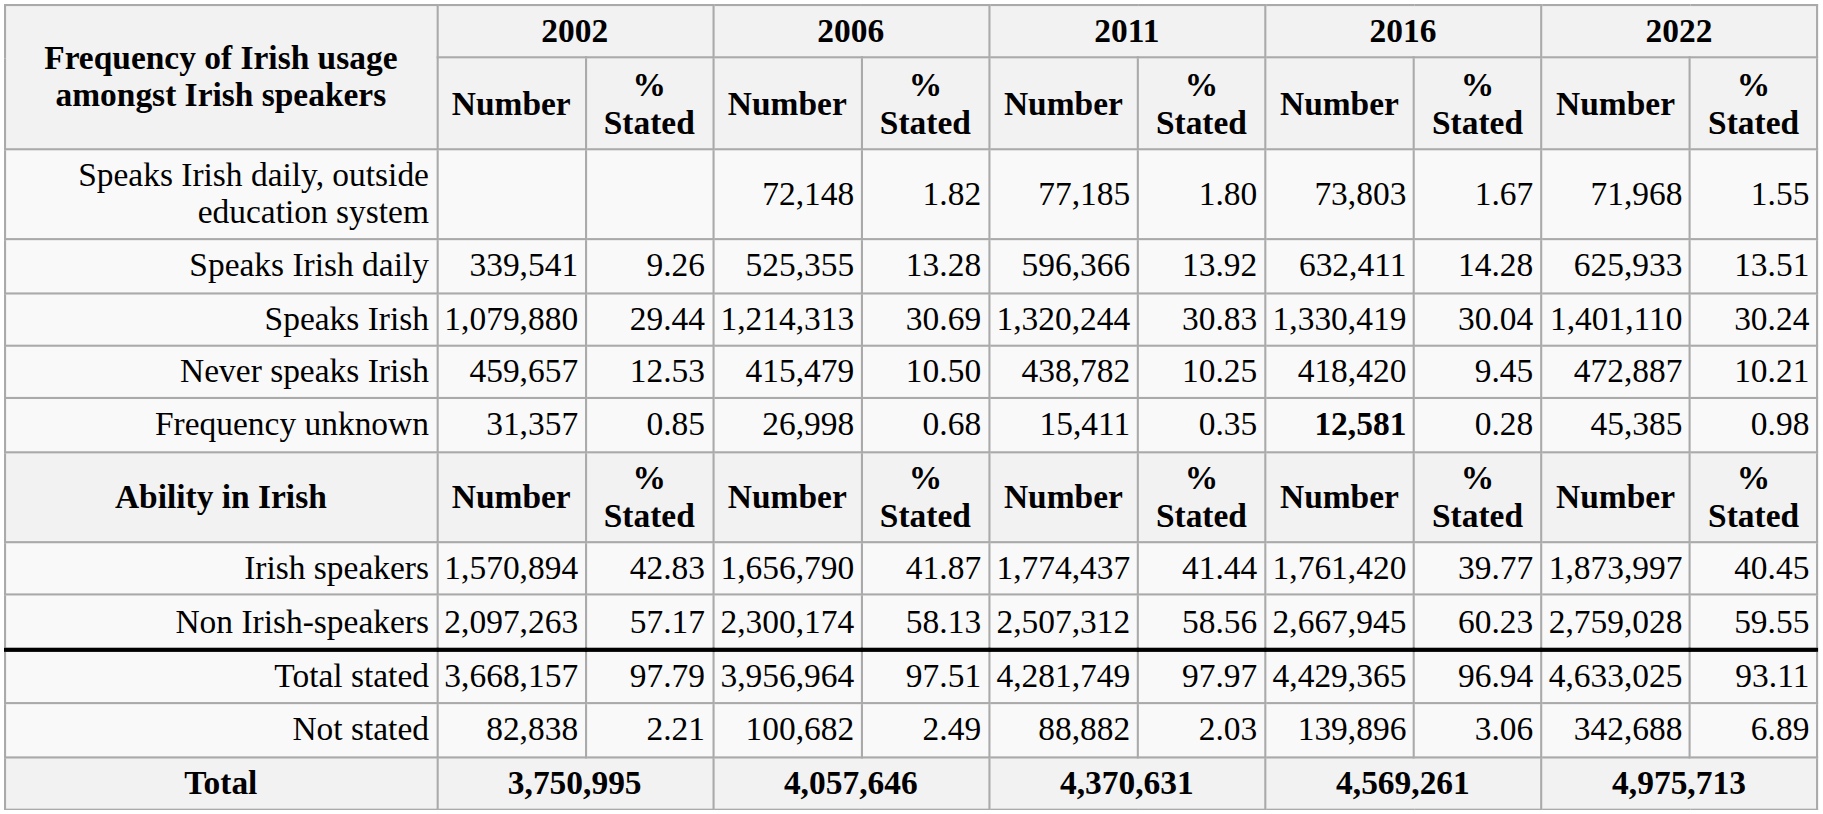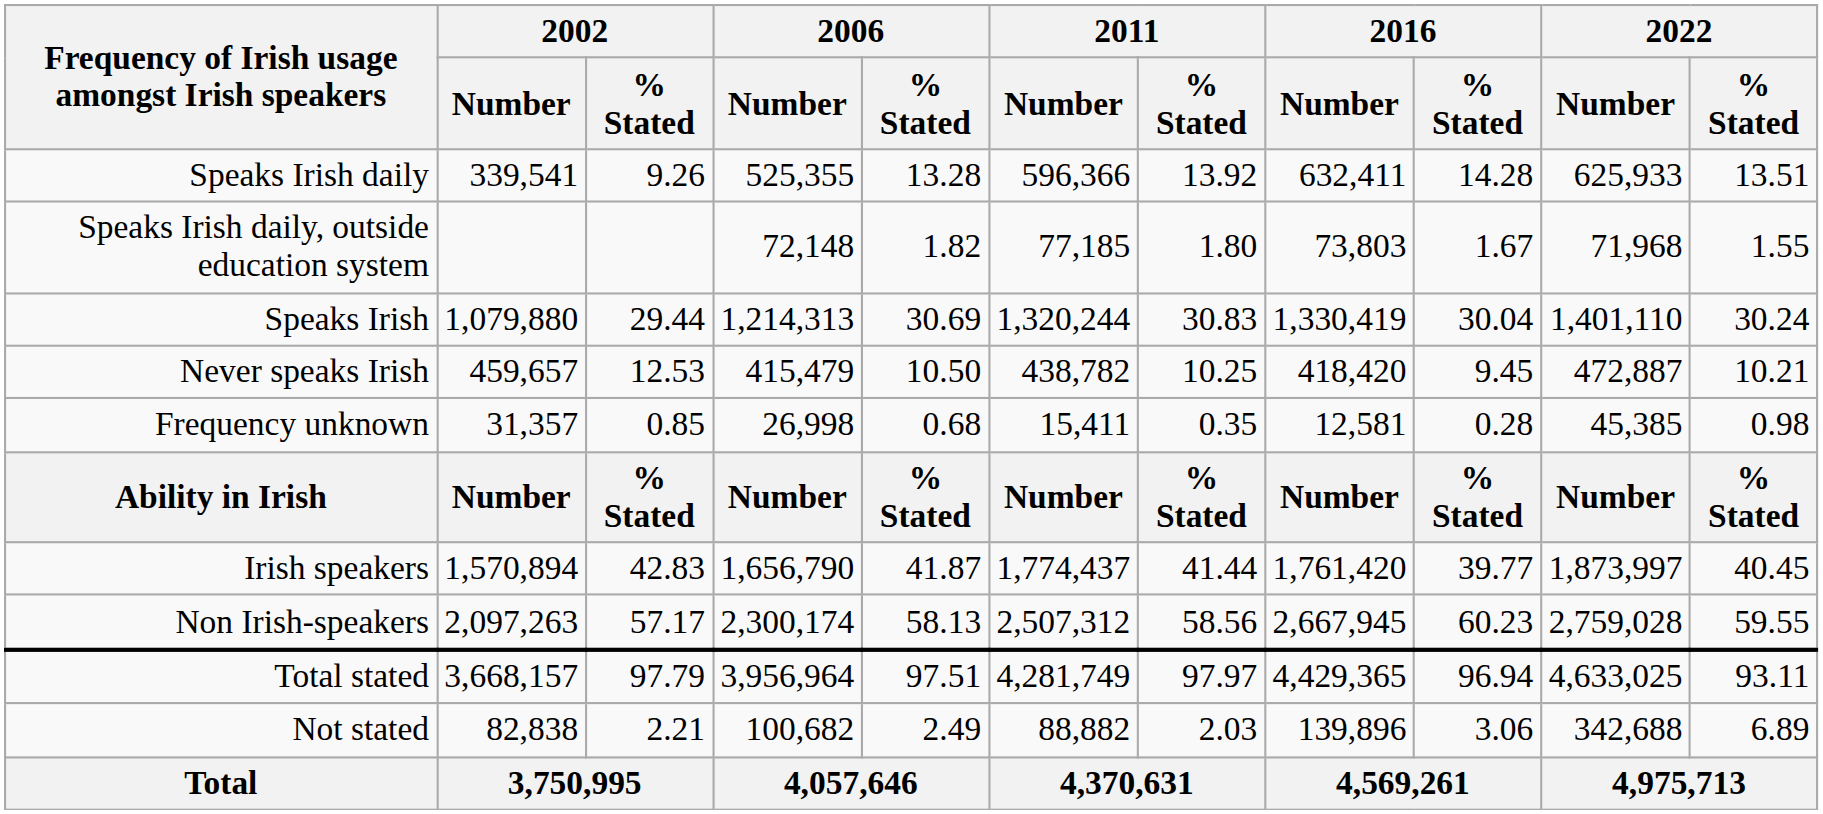rows swapped: Speaks Irish daily, outside education system <-> Speaks Irish daily
Frequency unknown | 2016 / Number: bold -> normal
